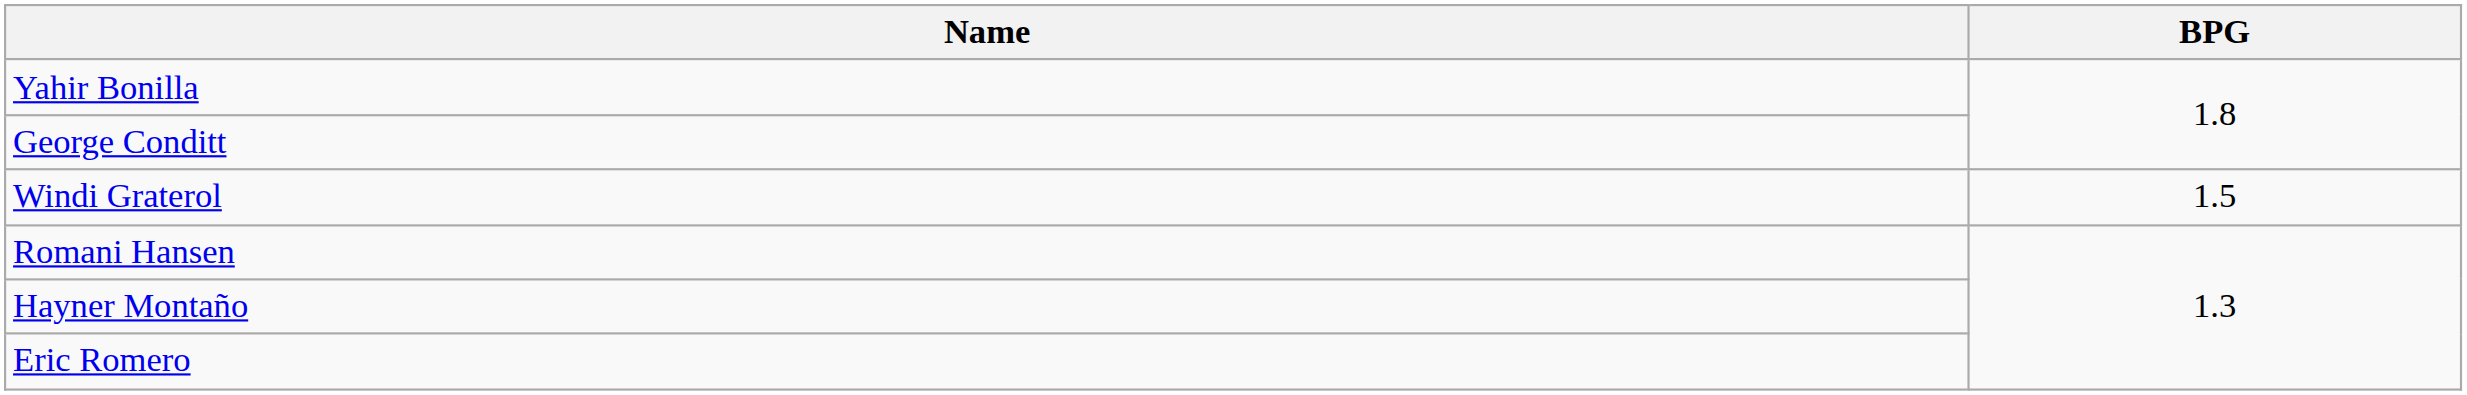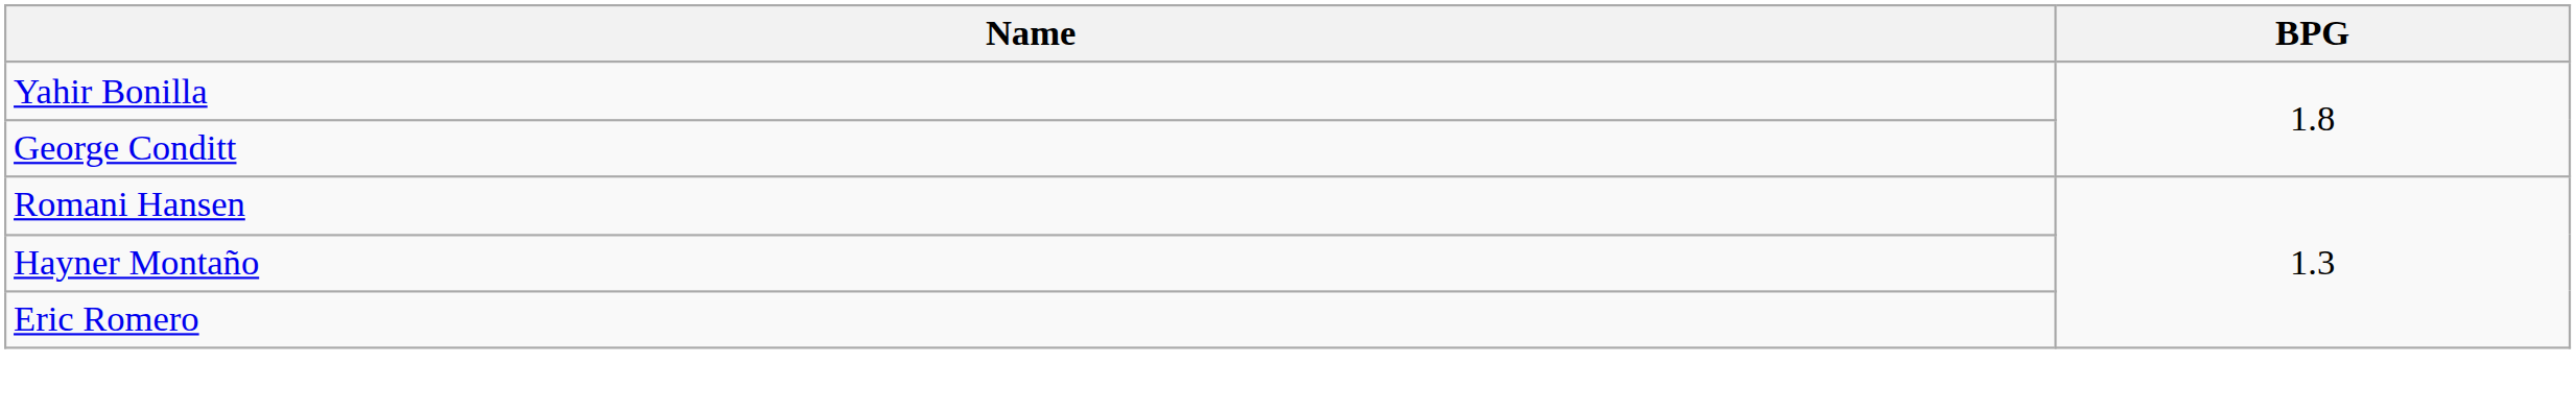- row: Windi Graterol | 1.5
